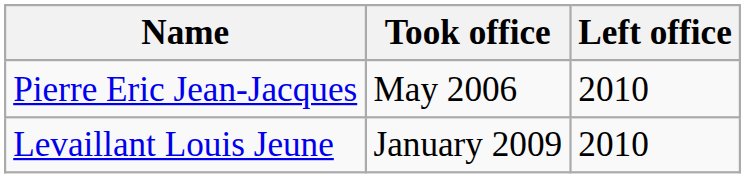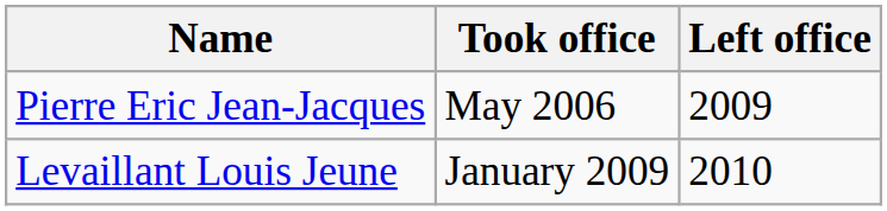Pierre Eric Jean-Jacques | Left office: 2010 -> 2009
